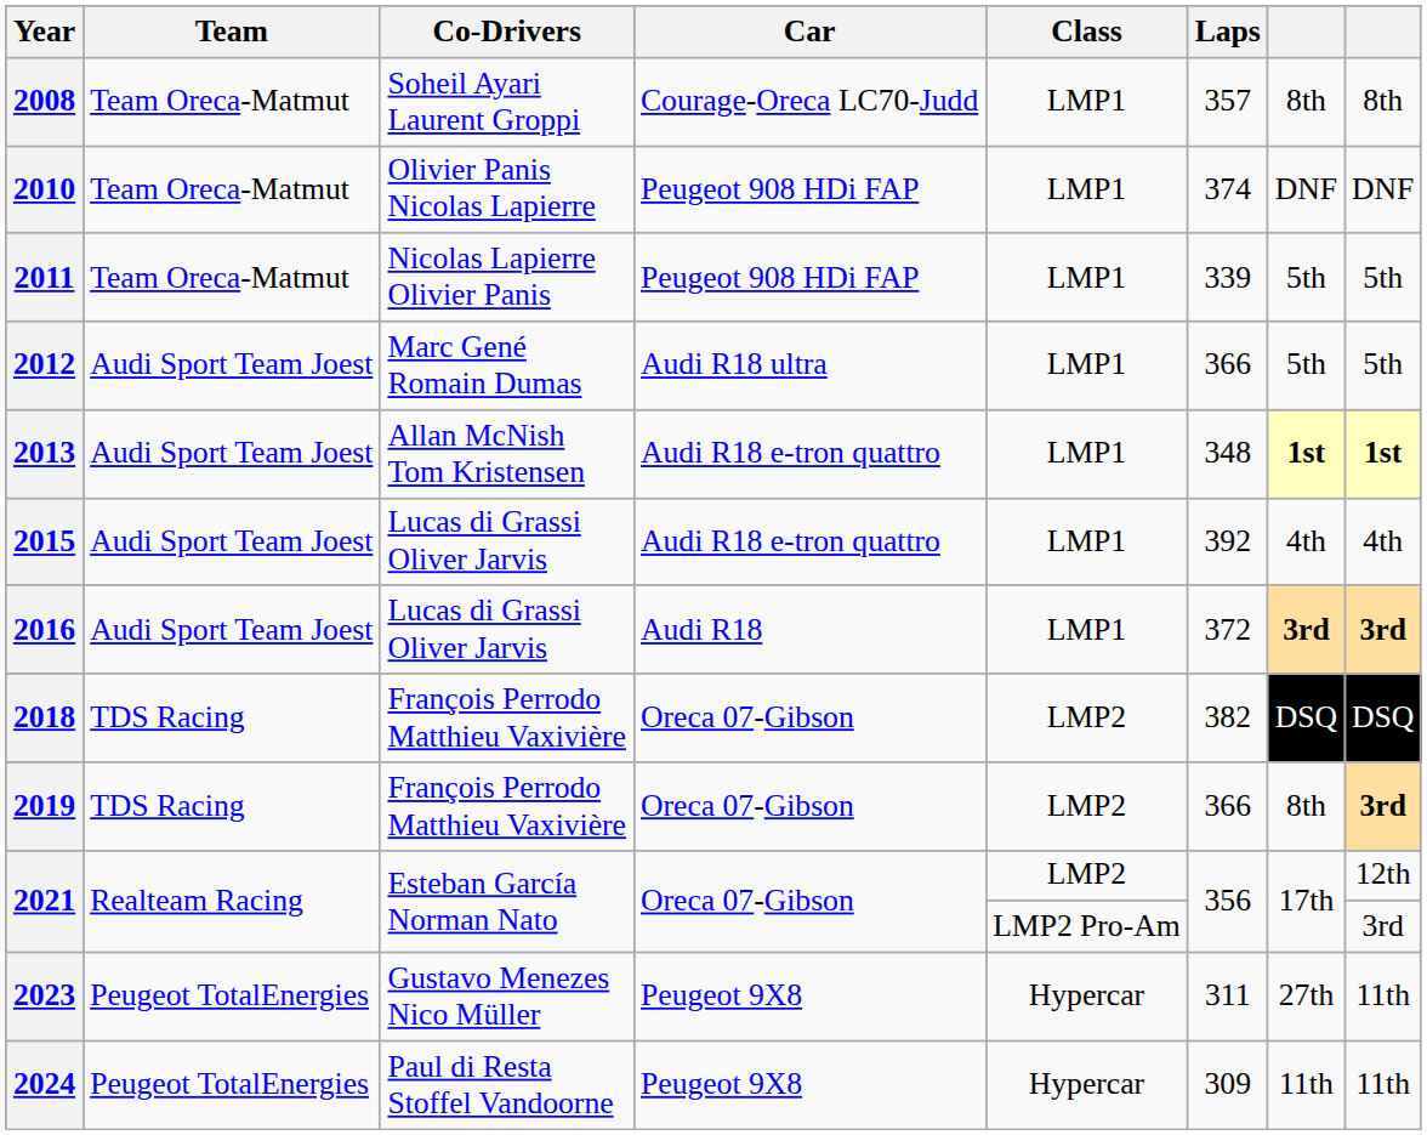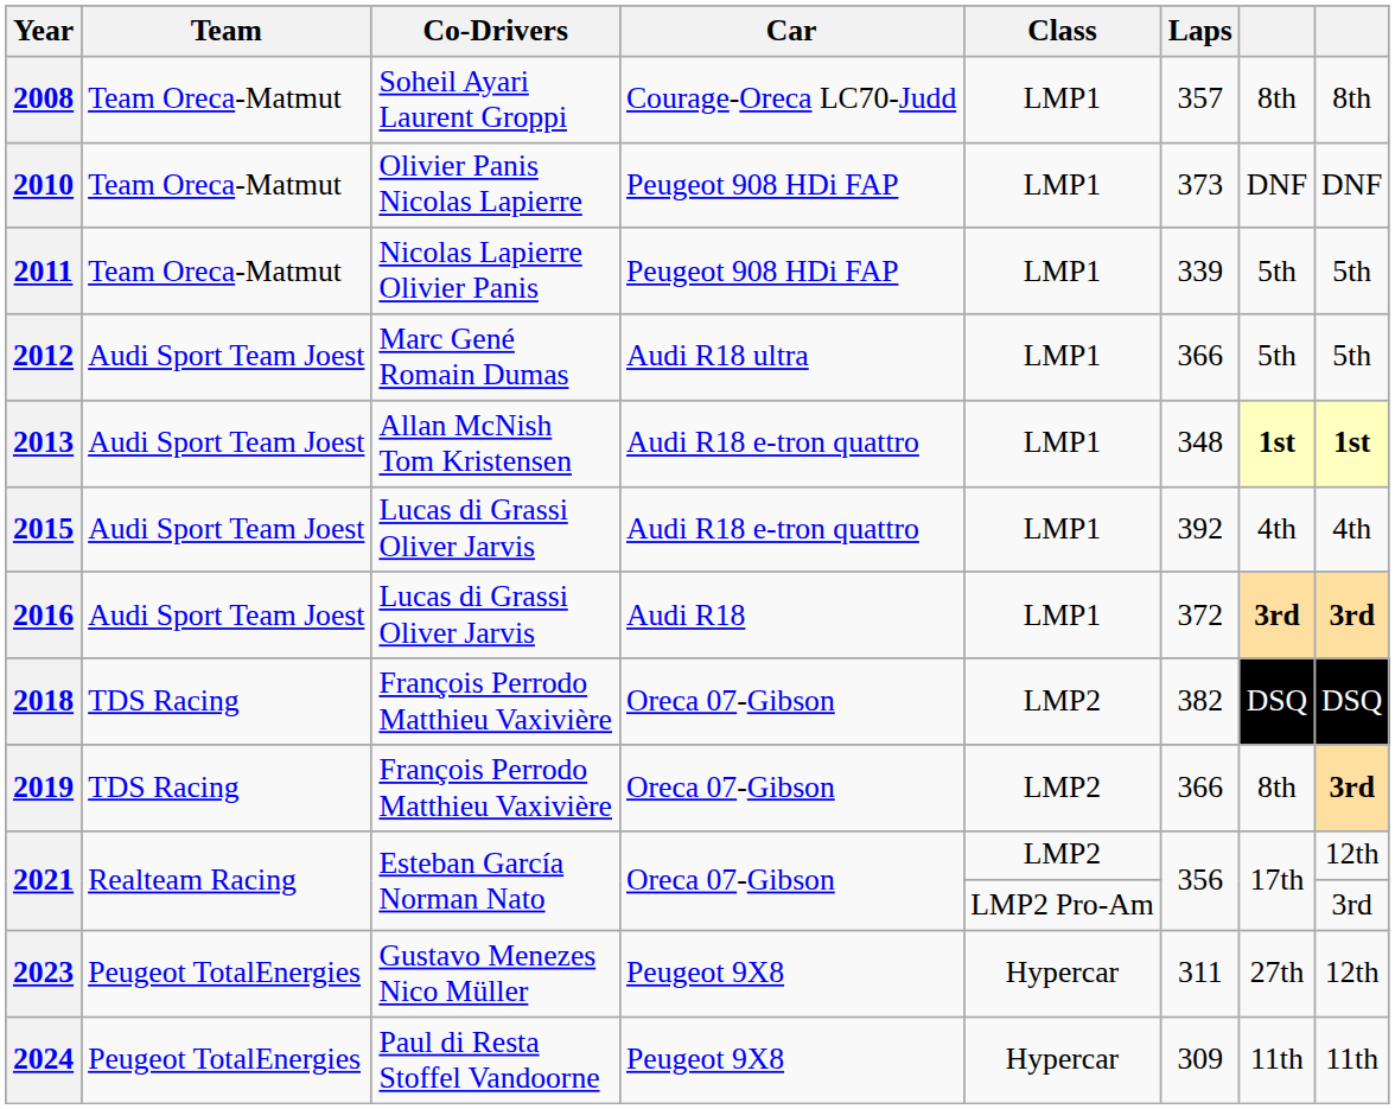2010 | Laps: 374 -> 373
2023 | column 8: 11th -> 12th
